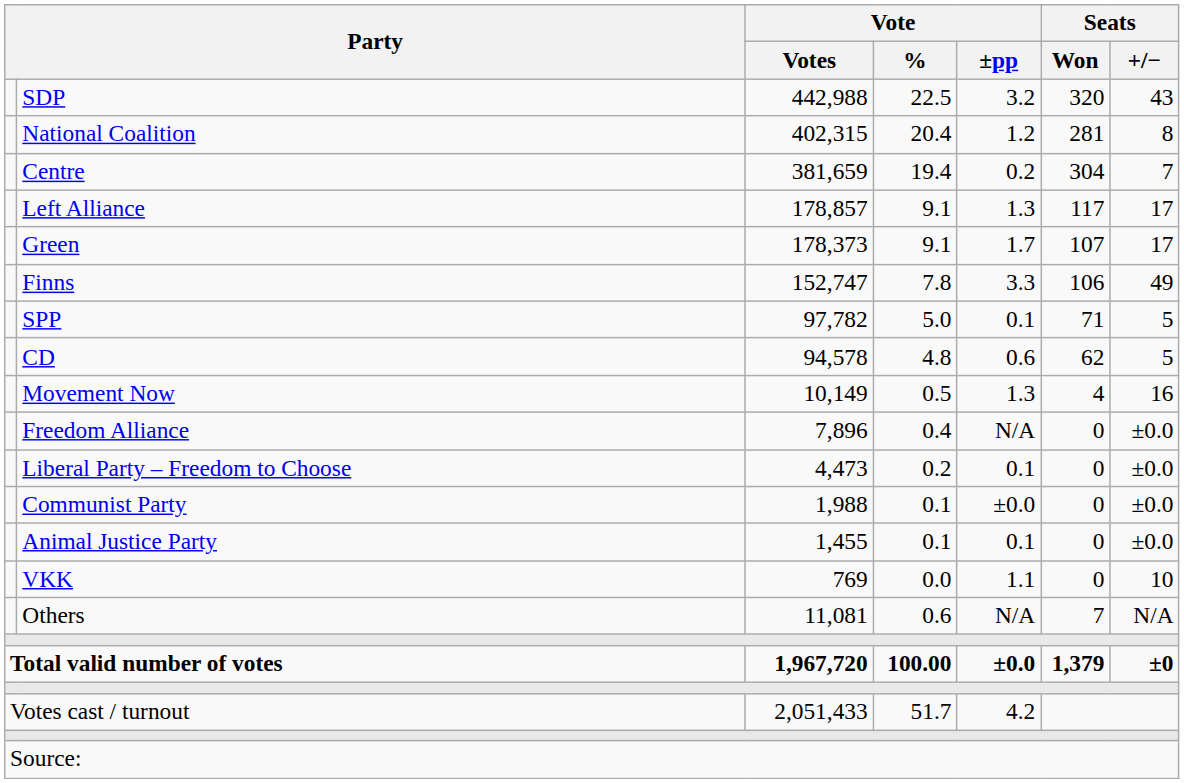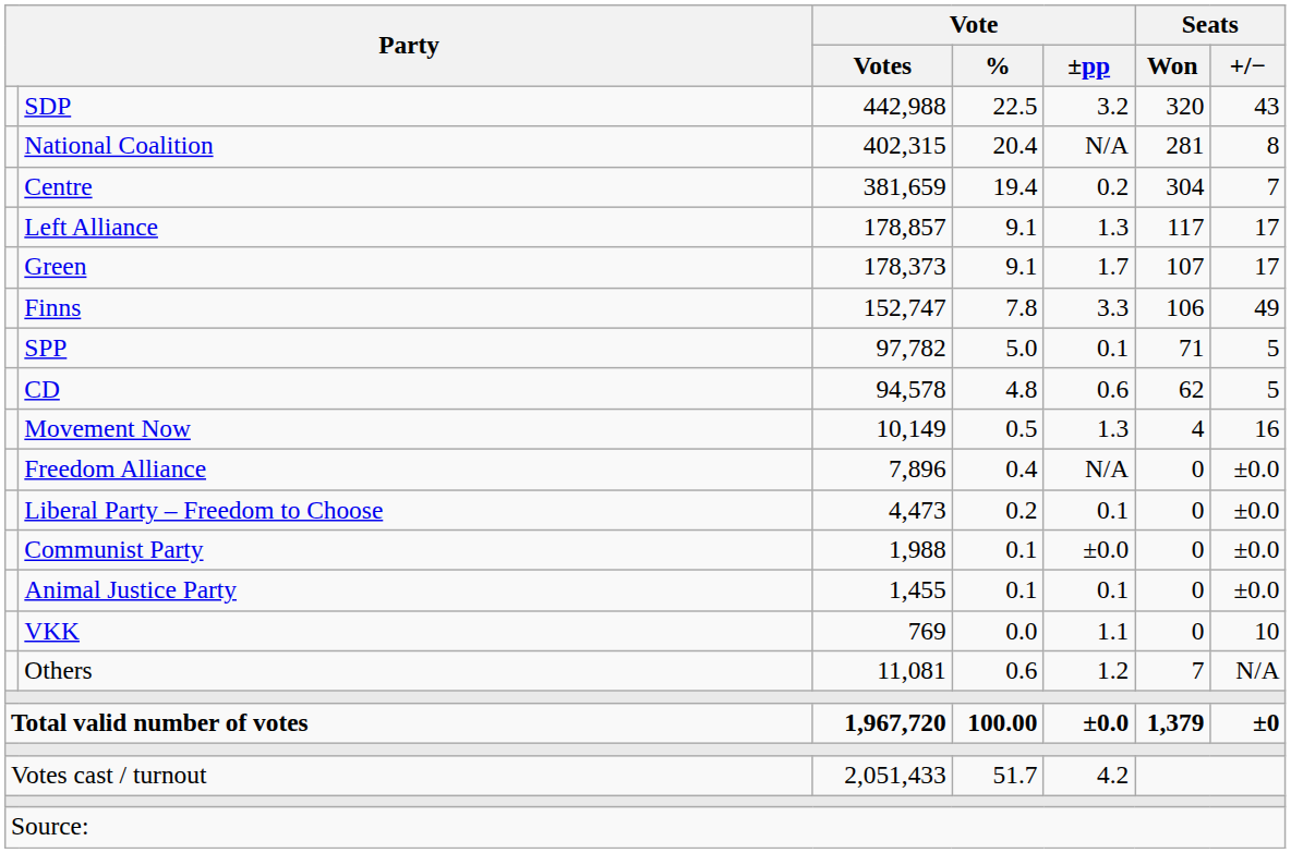National Coalition | Vote / ±pp: 1.2 -> N/A
Others | Vote / ±pp: N/A -> 1.2
